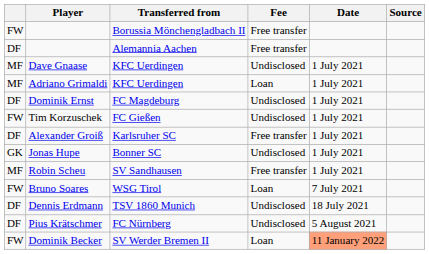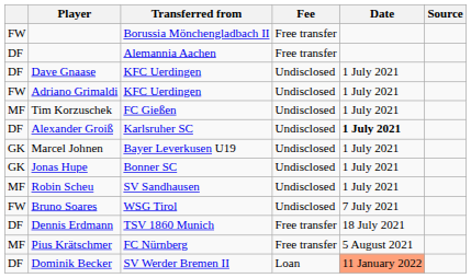Dave Gnaase | column 1: MF -> DF
Adriano Grimaldi | column 1: MF -> FW
Adriano Grimaldi | Fee: Loan -> Undisclosed
- row: DF | Dominik Ernst | FC Magdeburg | Undisclosed | 1 July 2021
Tim Korzuschek | column 1: FW -> MF
Alexander Groiß | Fee: Free transfer -> Undisclosed
Alexander Groiß | Date: normal -> bold
+ row: GK | Marcel Johnen | Bayer Leverkusen U19 | Undisclosed | 1 July 2021
Robin Scheu | Fee: Free transfer -> Undisclosed
Bruno Soares | Fee: Loan -> Undisclosed
Dennis Erdmann | Fee: Undisclosed -> Free transfer
Pius Krätschmer | column 1: DF -> MF
Pius Krätschmer | Fee: Undisclosed -> Free transfer
Dominik Becker | column 1: FW -> DF
